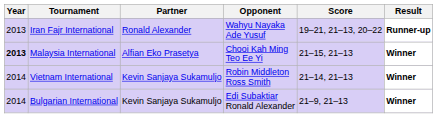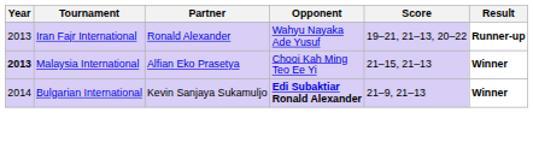- row: 2014 | Vietnam International | Kevin Sanjaya Sukamuljo | Robin Middleton Ross Smith | 21–14, 21–13 | Winner
Bulgarian International | Opponent: normal -> bold
